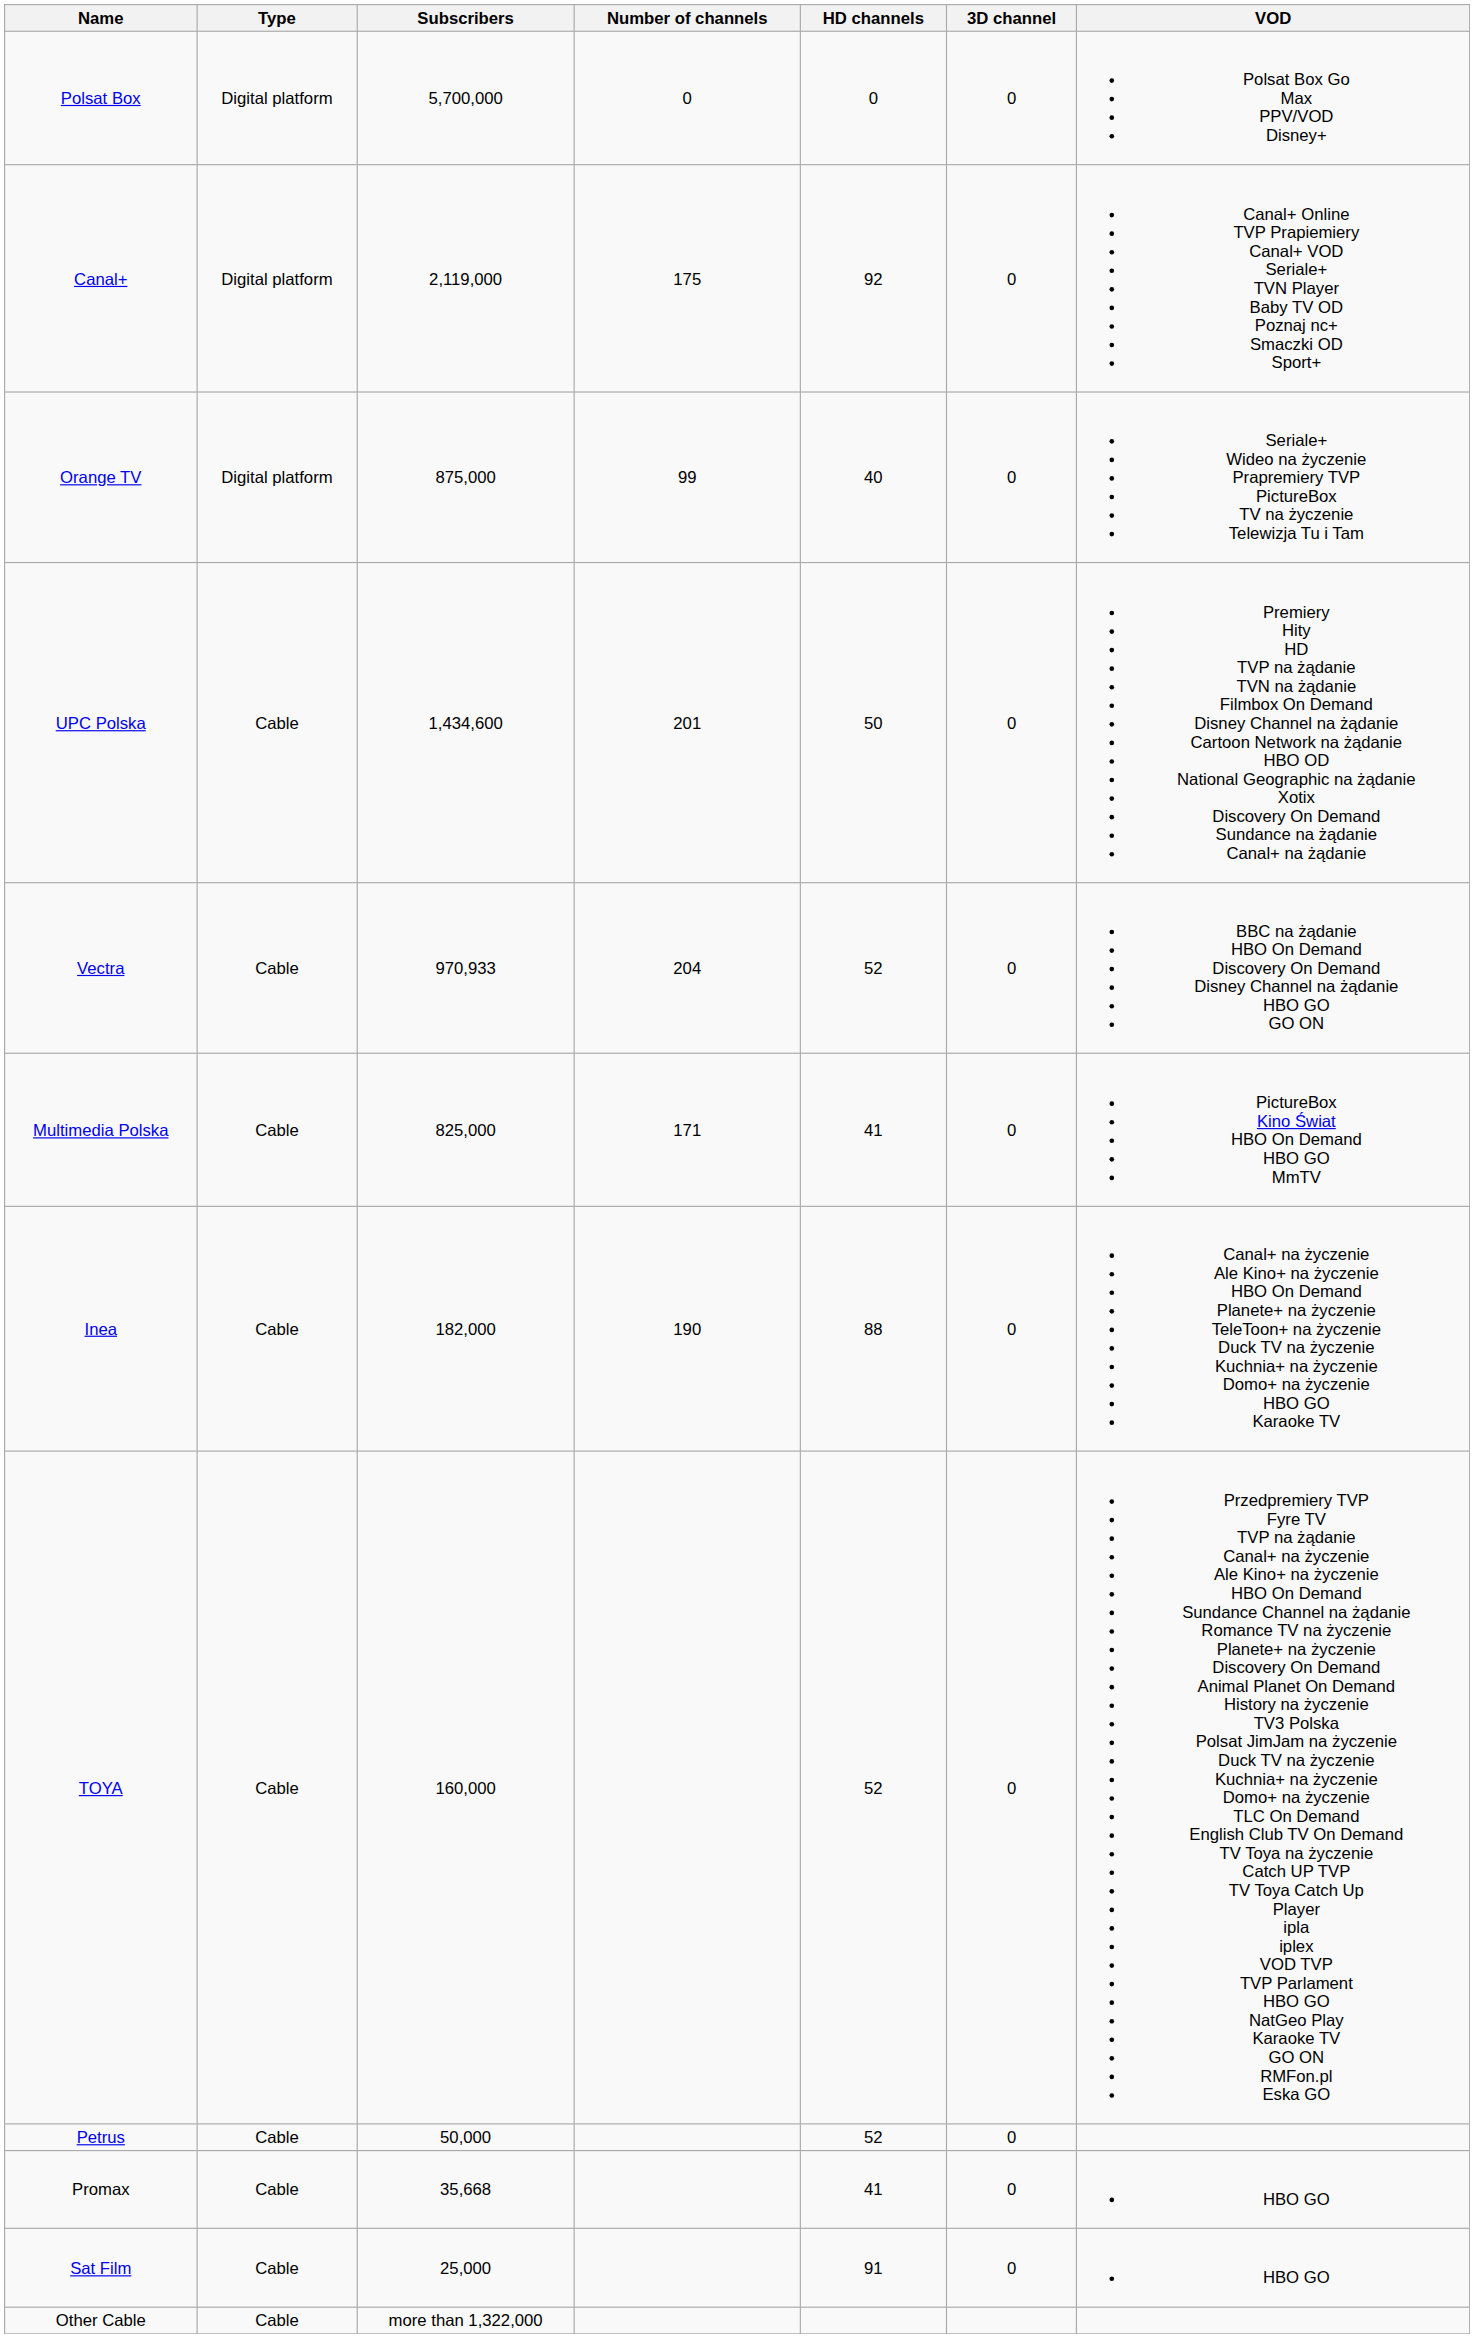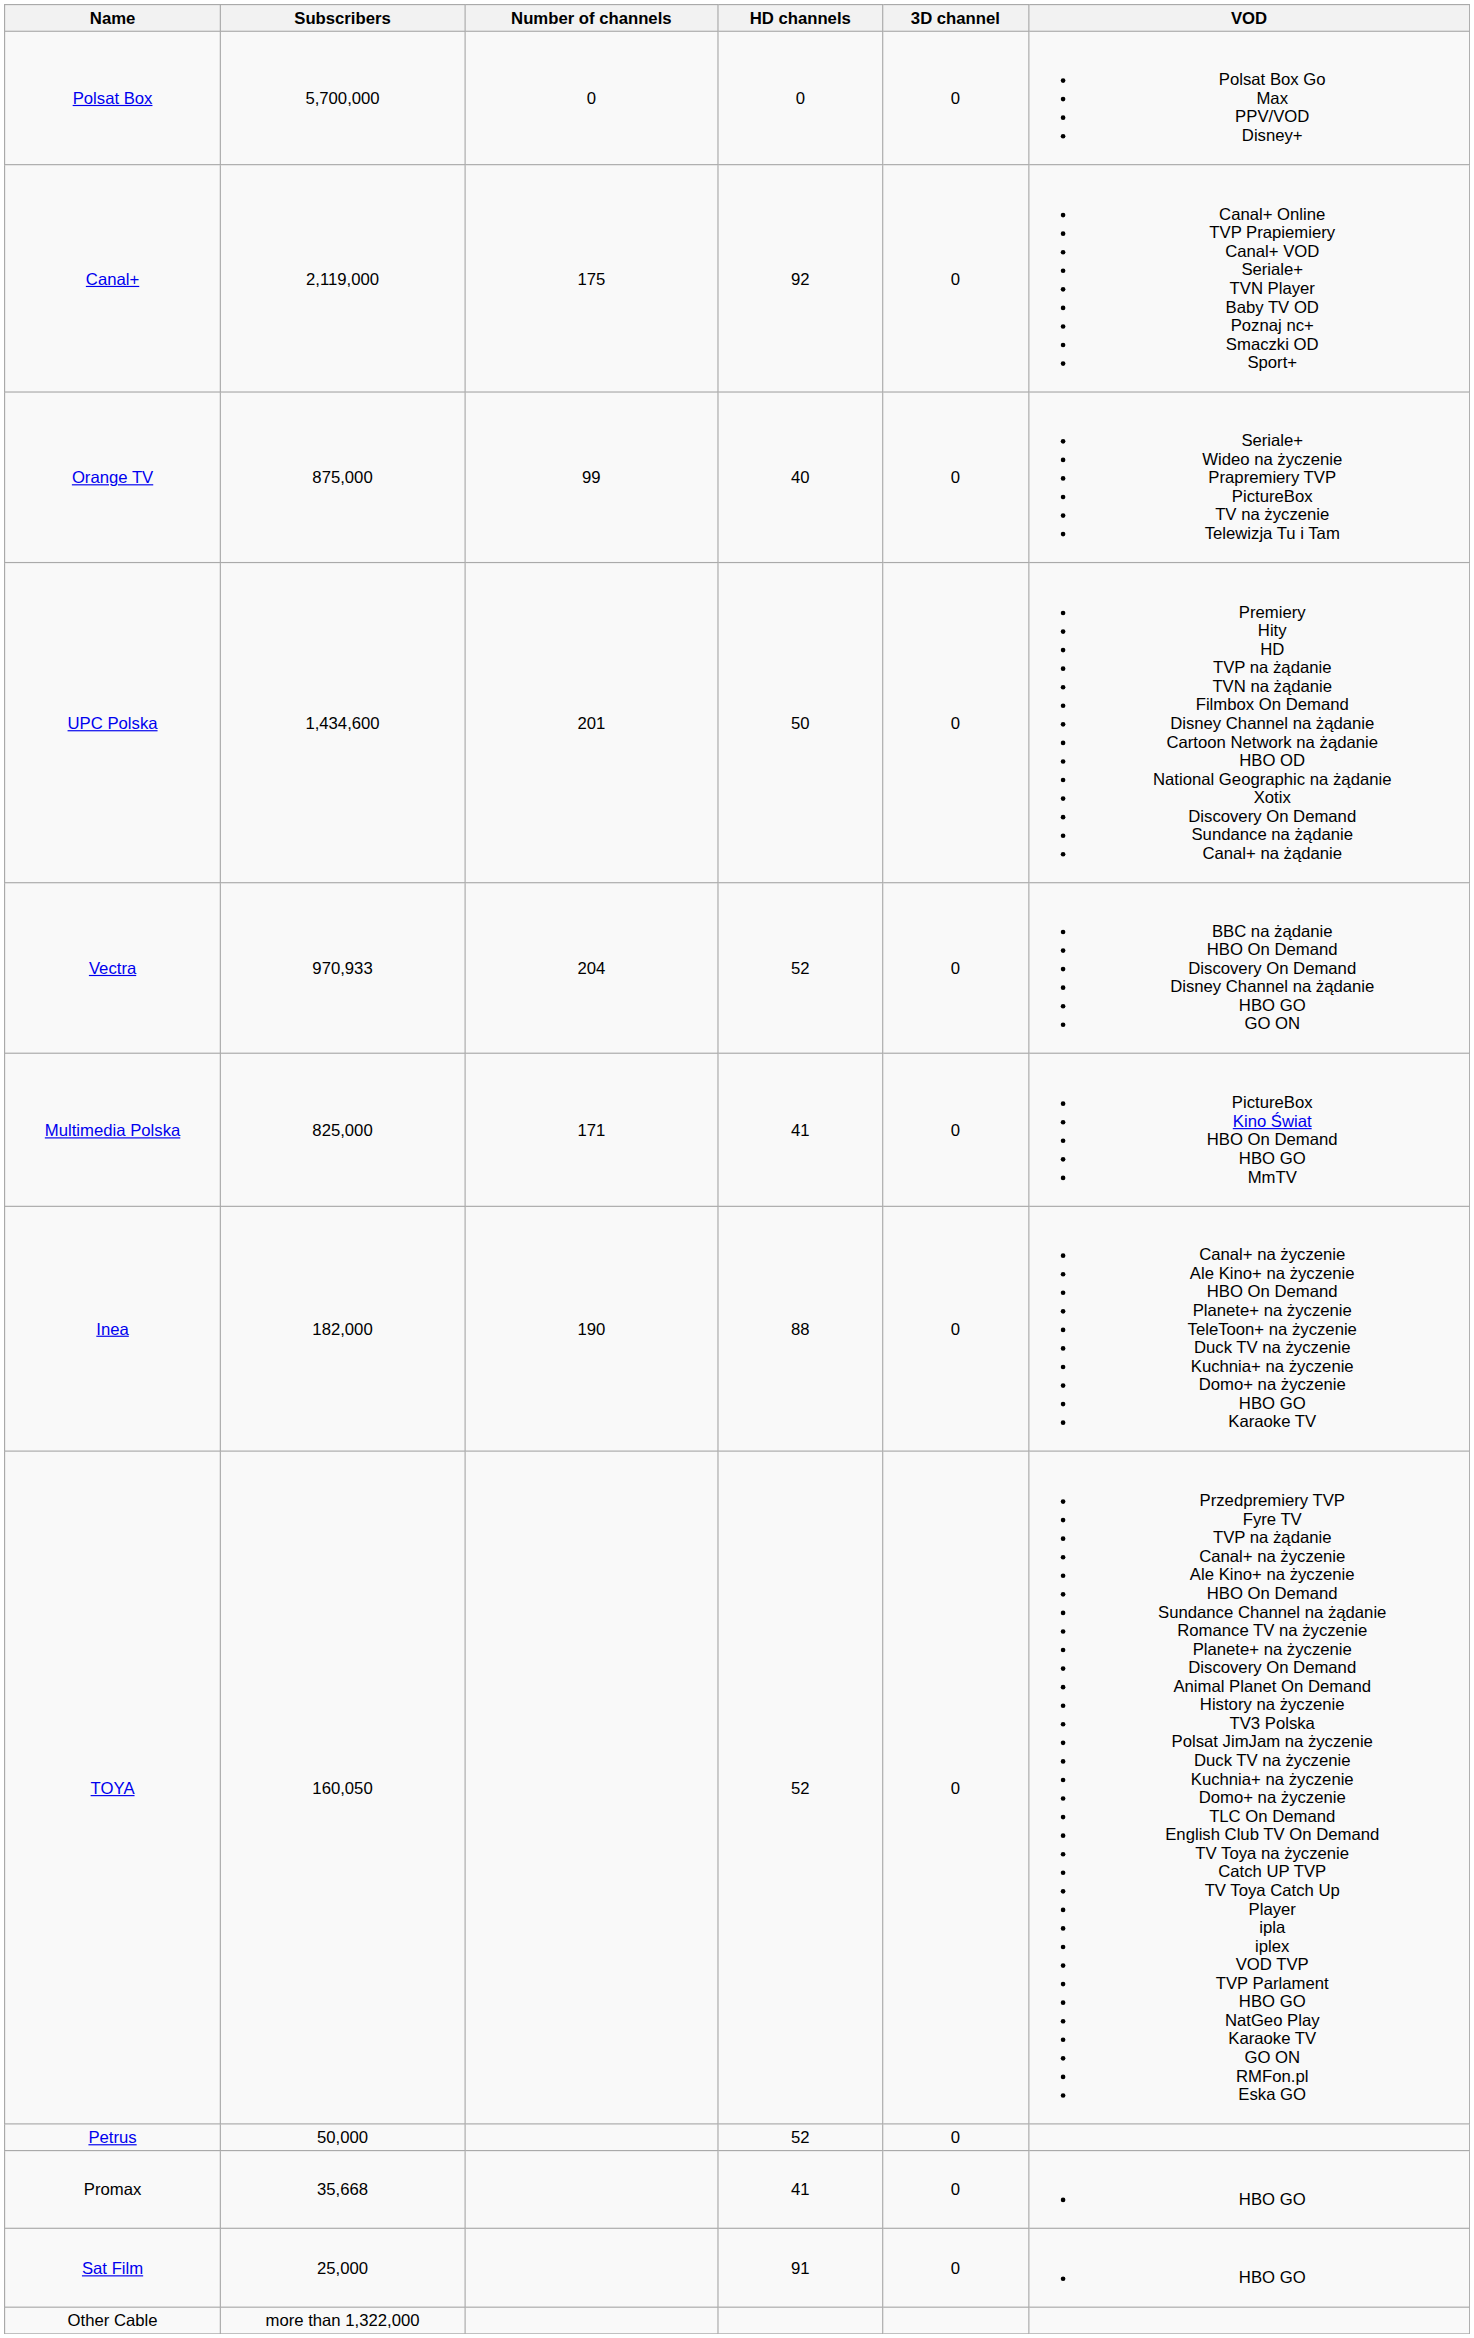- column: Type | Digital platform | Digital platform | Digital platform | Cable | Cable | Cable | Cable | Cable | Cable | Cable | Cable | Cable
TOYA | Subscribers: 160,000 -> 160,050
